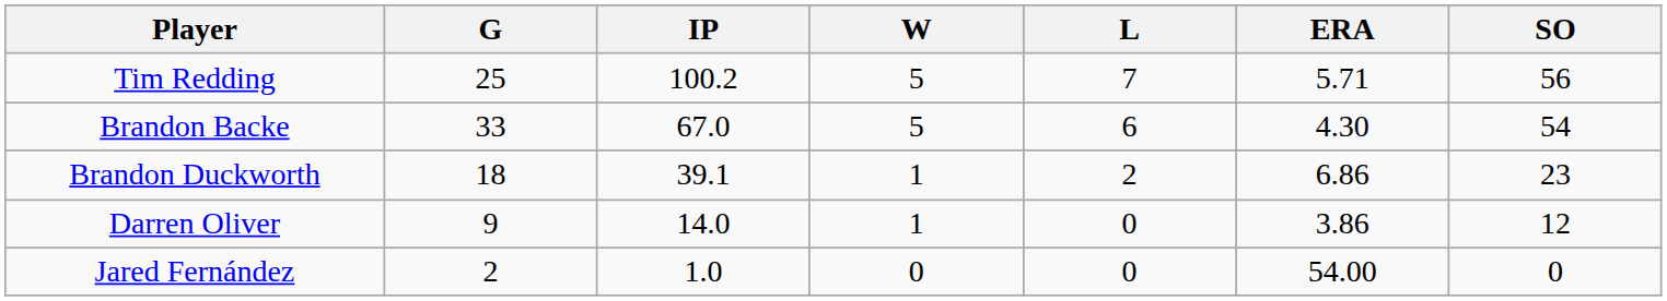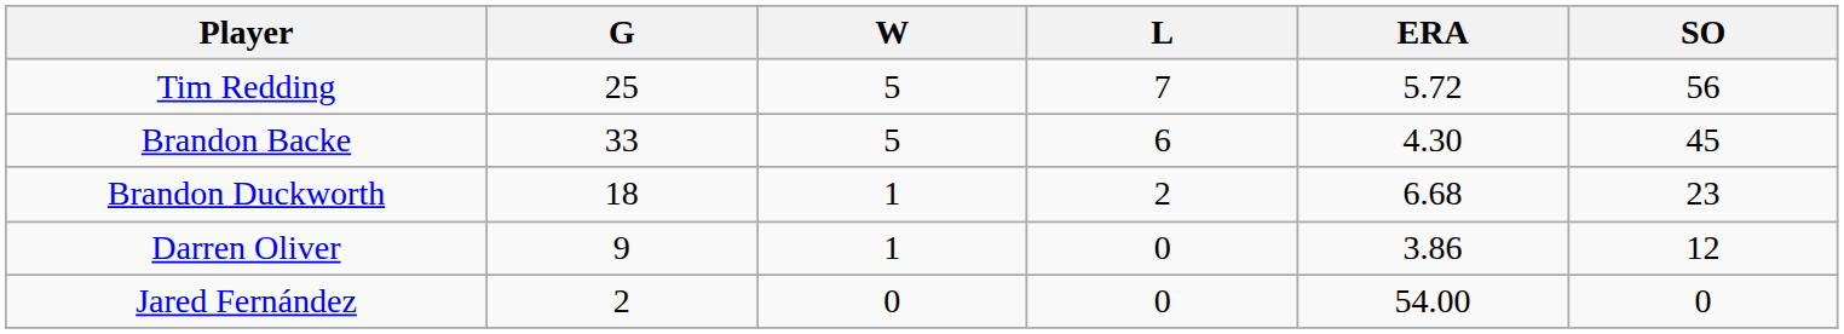- column: IP | 100.2 | 67.0 | 39.1 | 14.0 | 1.0
Tim Redding | ERA: 5.71 -> 5.72
Brandon Backe | SO: 54 -> 45
Brandon Duckworth | ERA: 6.86 -> 6.68
